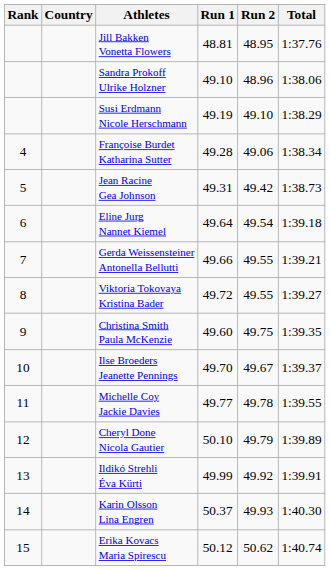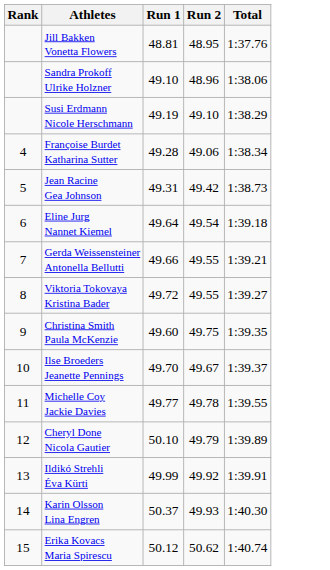- column: Country
